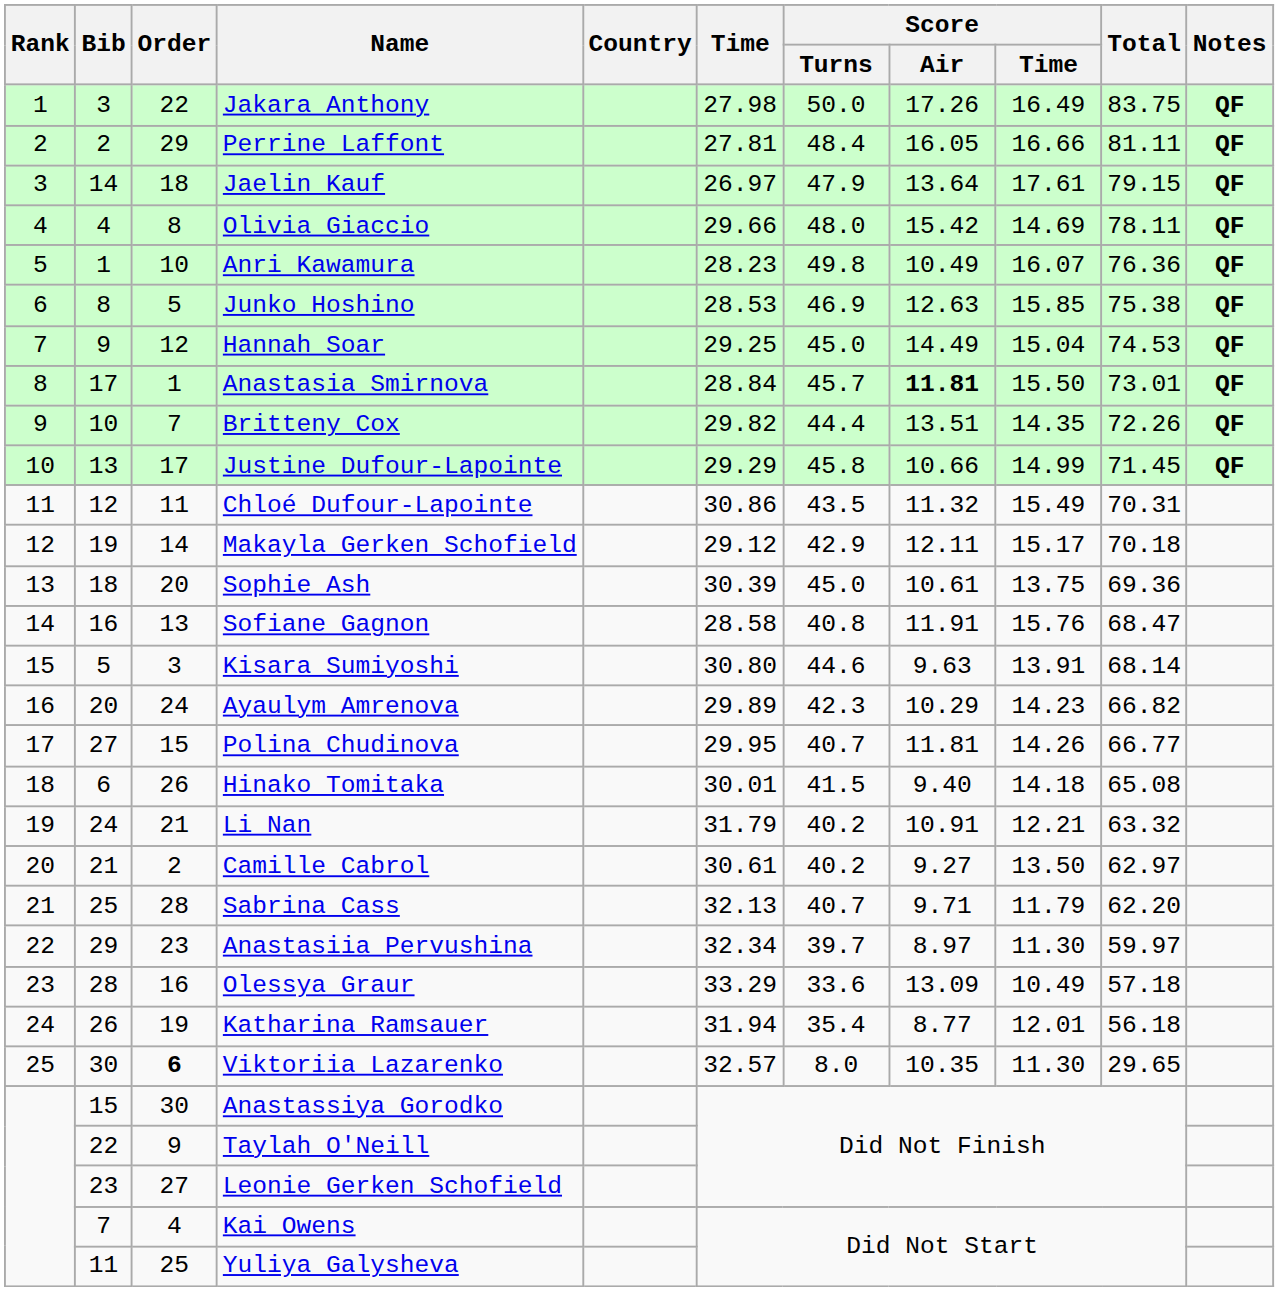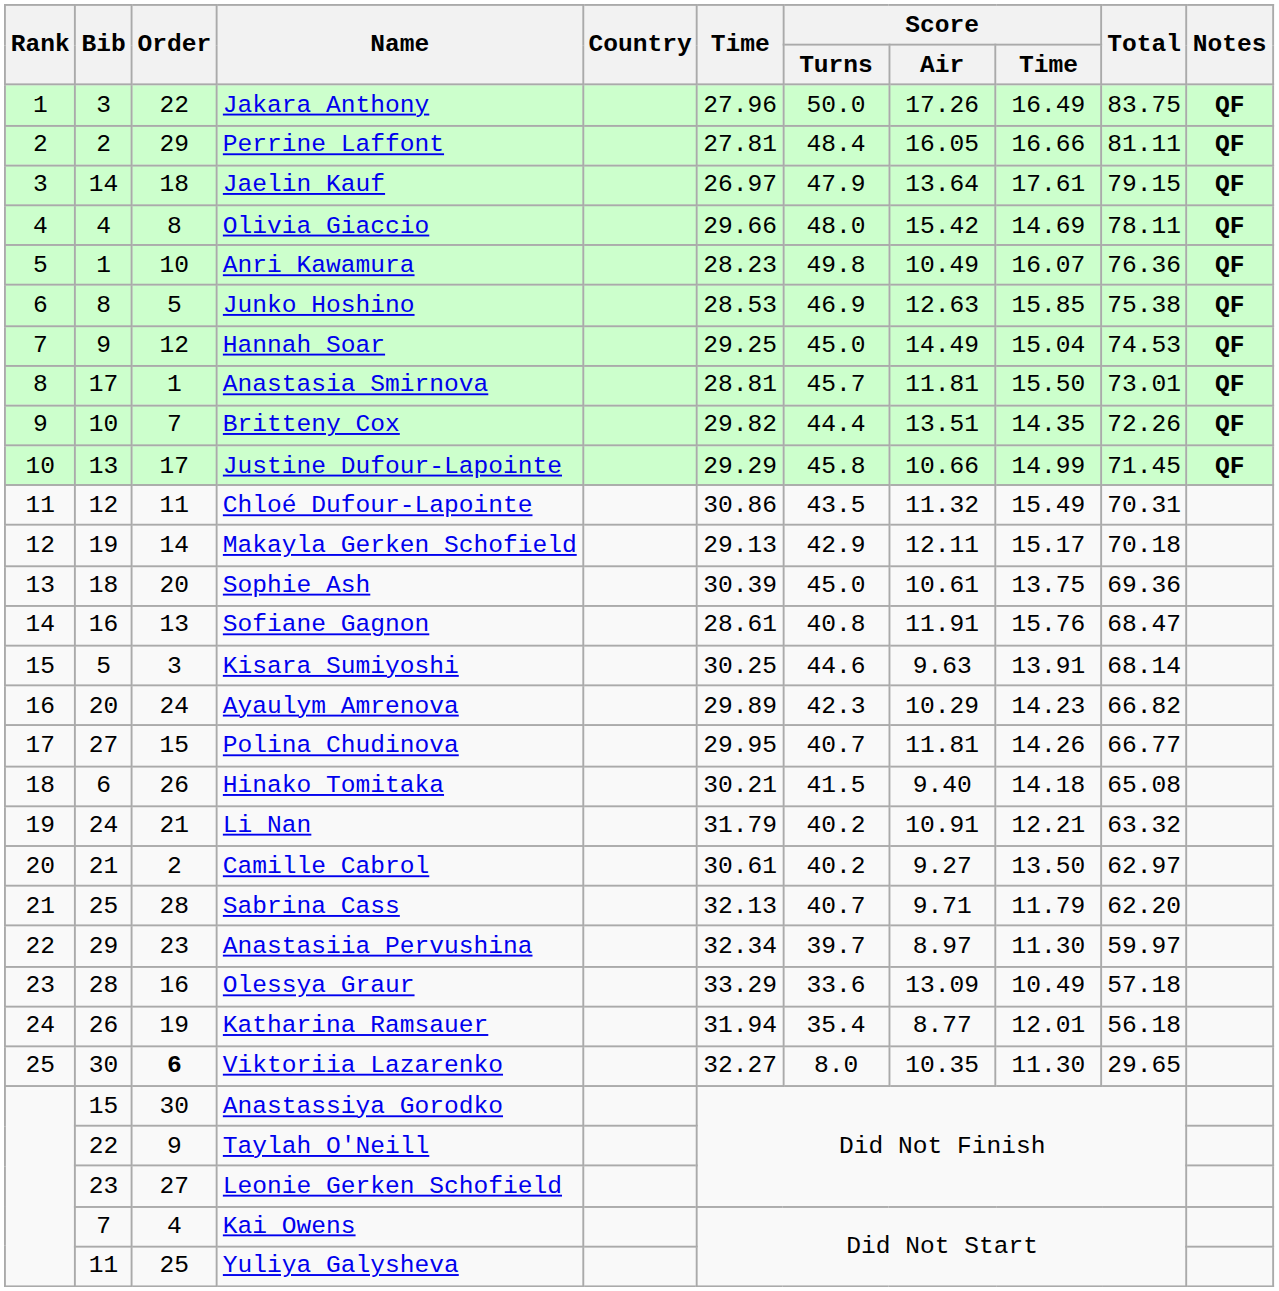Jakara Anthony | Time: 27.98 -> 27.96
Anastasia Smirnova | Time: 28.84 -> 28.81
Anastasia Smirnova | Score / Air: bold -> normal
Makayla Gerken Schofield | Time: 29.12 -> 29.13
Sofiane Gagnon | Time: 28.58 -> 28.61
Kisara Sumiyoshi | Time: 30.80 -> 30.25
Hinako Tomitaka | Time: 30.01 -> 30.21
Viktoriia Lazarenko | Time: 32.57 -> 32.27
